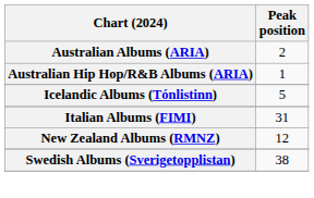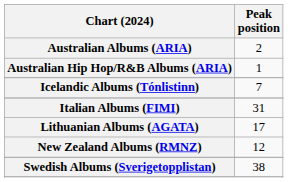Icelandic Albums (Tónlistinn) | Peak position: 5 -> 7
+ row: Lithuanian Albums (AGATA) | 17
